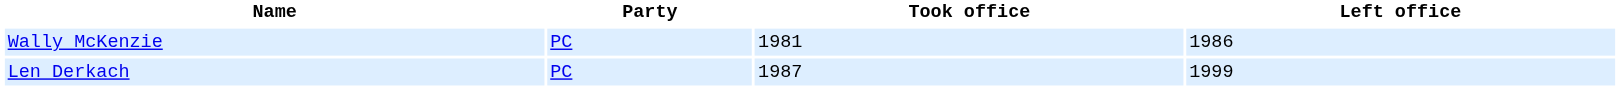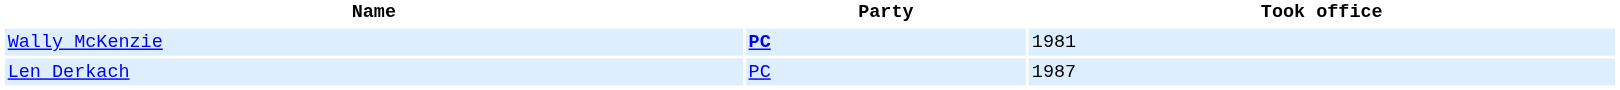- column: Left office | 1986 | 1999
Wally McKenzie | Party: normal -> bold
